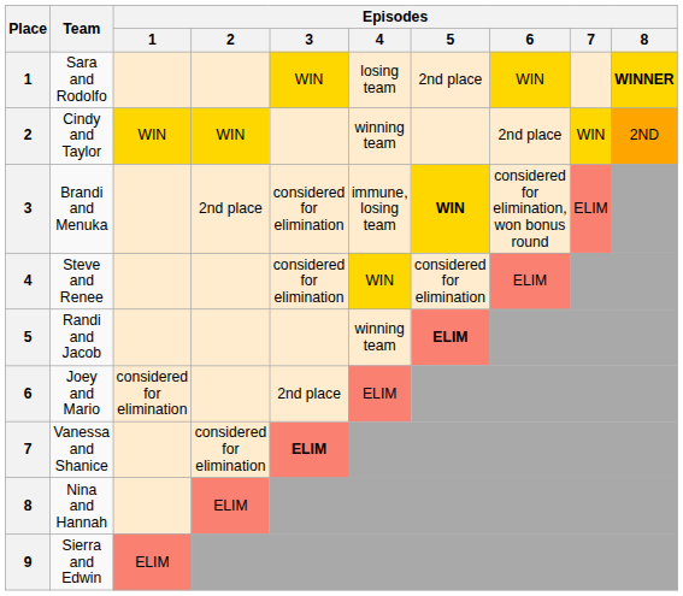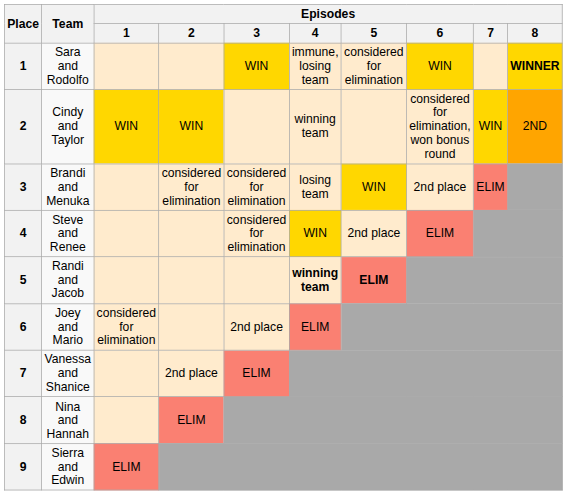Sara and Rodolfo | Episodes / 4: losing team -> immune, losing team
Sara and Rodolfo | Episodes / 5: 2nd place -> considered for elimination
Cindy and Taylor | Episodes / 6: 2nd place -> considered for elimination, won bonus round
Brandi and Menuka | Episodes / 2: 2nd place -> considered for elimination
Brandi and Menuka | Episodes / 4: immune, losing team -> losing team
Brandi and Menuka | Episodes / 5: bold -> normal
Brandi and Menuka | Episodes / 6: considered for elimination, won bonus round -> 2nd place
Steve and Renee | Episodes / 5: considered for elimination -> 2nd place
Randi and Jacob | Episodes / 4: normal -> bold
Vanessa and Shanice | Episodes / 2: considered for elimination -> 2nd place
Vanessa and Shanice | Episodes / 3: bold -> normal
